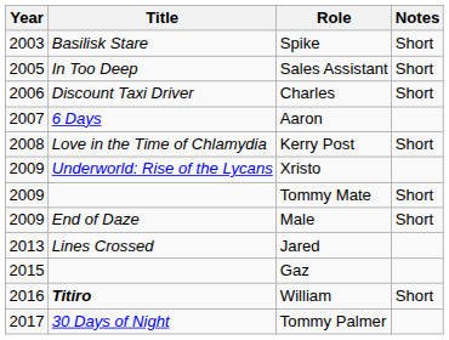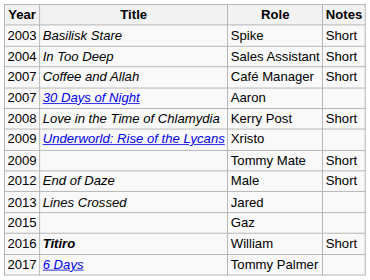Sales Assistant | Year: 2005 -> 2004
- row: 2006 | Discount Taxi Driver | Charles | Short
+ row: 2007 | Coffee and Allah | Café Manager | Short
Aaron | Title: 6 Days -> 30 Days of Night
Male | Year: 2009 -> 2012
Tommy Palmer | Title: 30 Days of Night -> 6 Days
